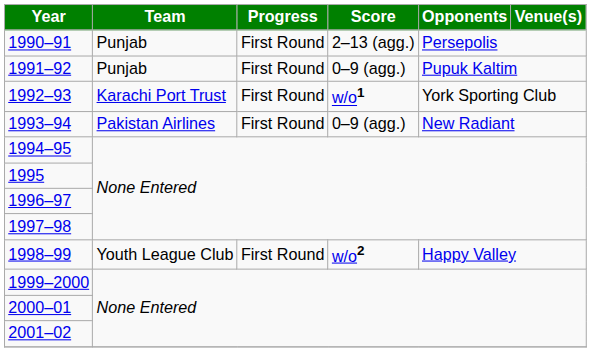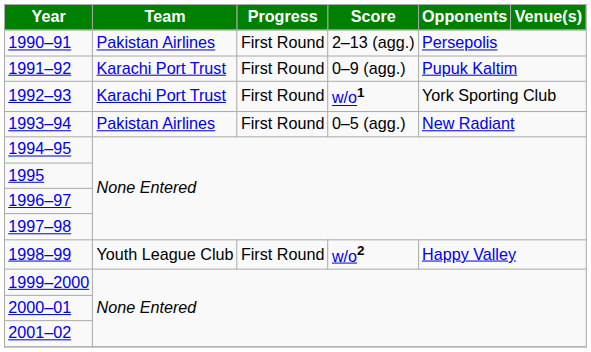1990–91 | Team: Punjab -> Pakistan Airlines
1991–92 | Team: Punjab -> Karachi Port Trust
1993–94 | Score: 0–9 (agg.) -> 0–5 (agg.)
